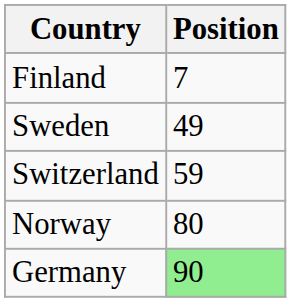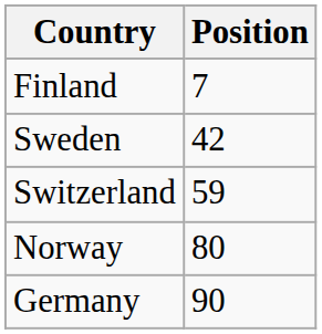Sweden | Position: 49 -> 42
Germany | Position: lightgreen background -> no background
